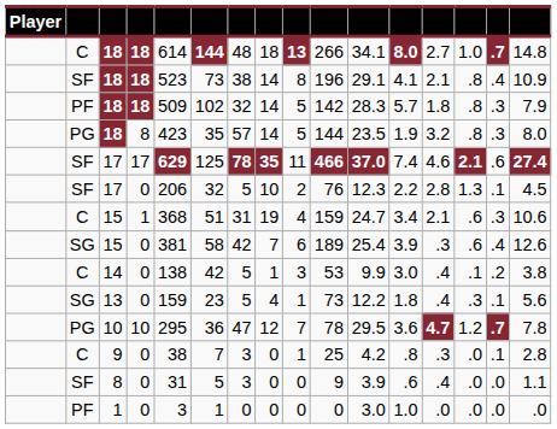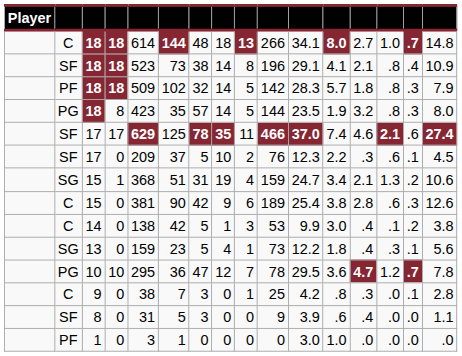17 / 0 | column 5: 206 -> 209
17 / 0 | column 6: 32 -> 37
17 / 0 | column 13: 2.8 -> .3
17 / 0 | column 14: 1.3 -> .6
15 / 1 | column 2: C -> SG
15 / 1 | column 14: .6 -> 1.3
15 / 1 | column 15: .3 -> .2
15 / 0 | column 2: SG -> C
15 / 0 | column 6: 58 -> 90
15 / 0 | column 8: 7 -> 9
15 / 0 | column 12: 3.9 -> 3.8
15 / 0 | column 13: .3 -> 2.8
15 / 0 | column 15: .4 -> .3
